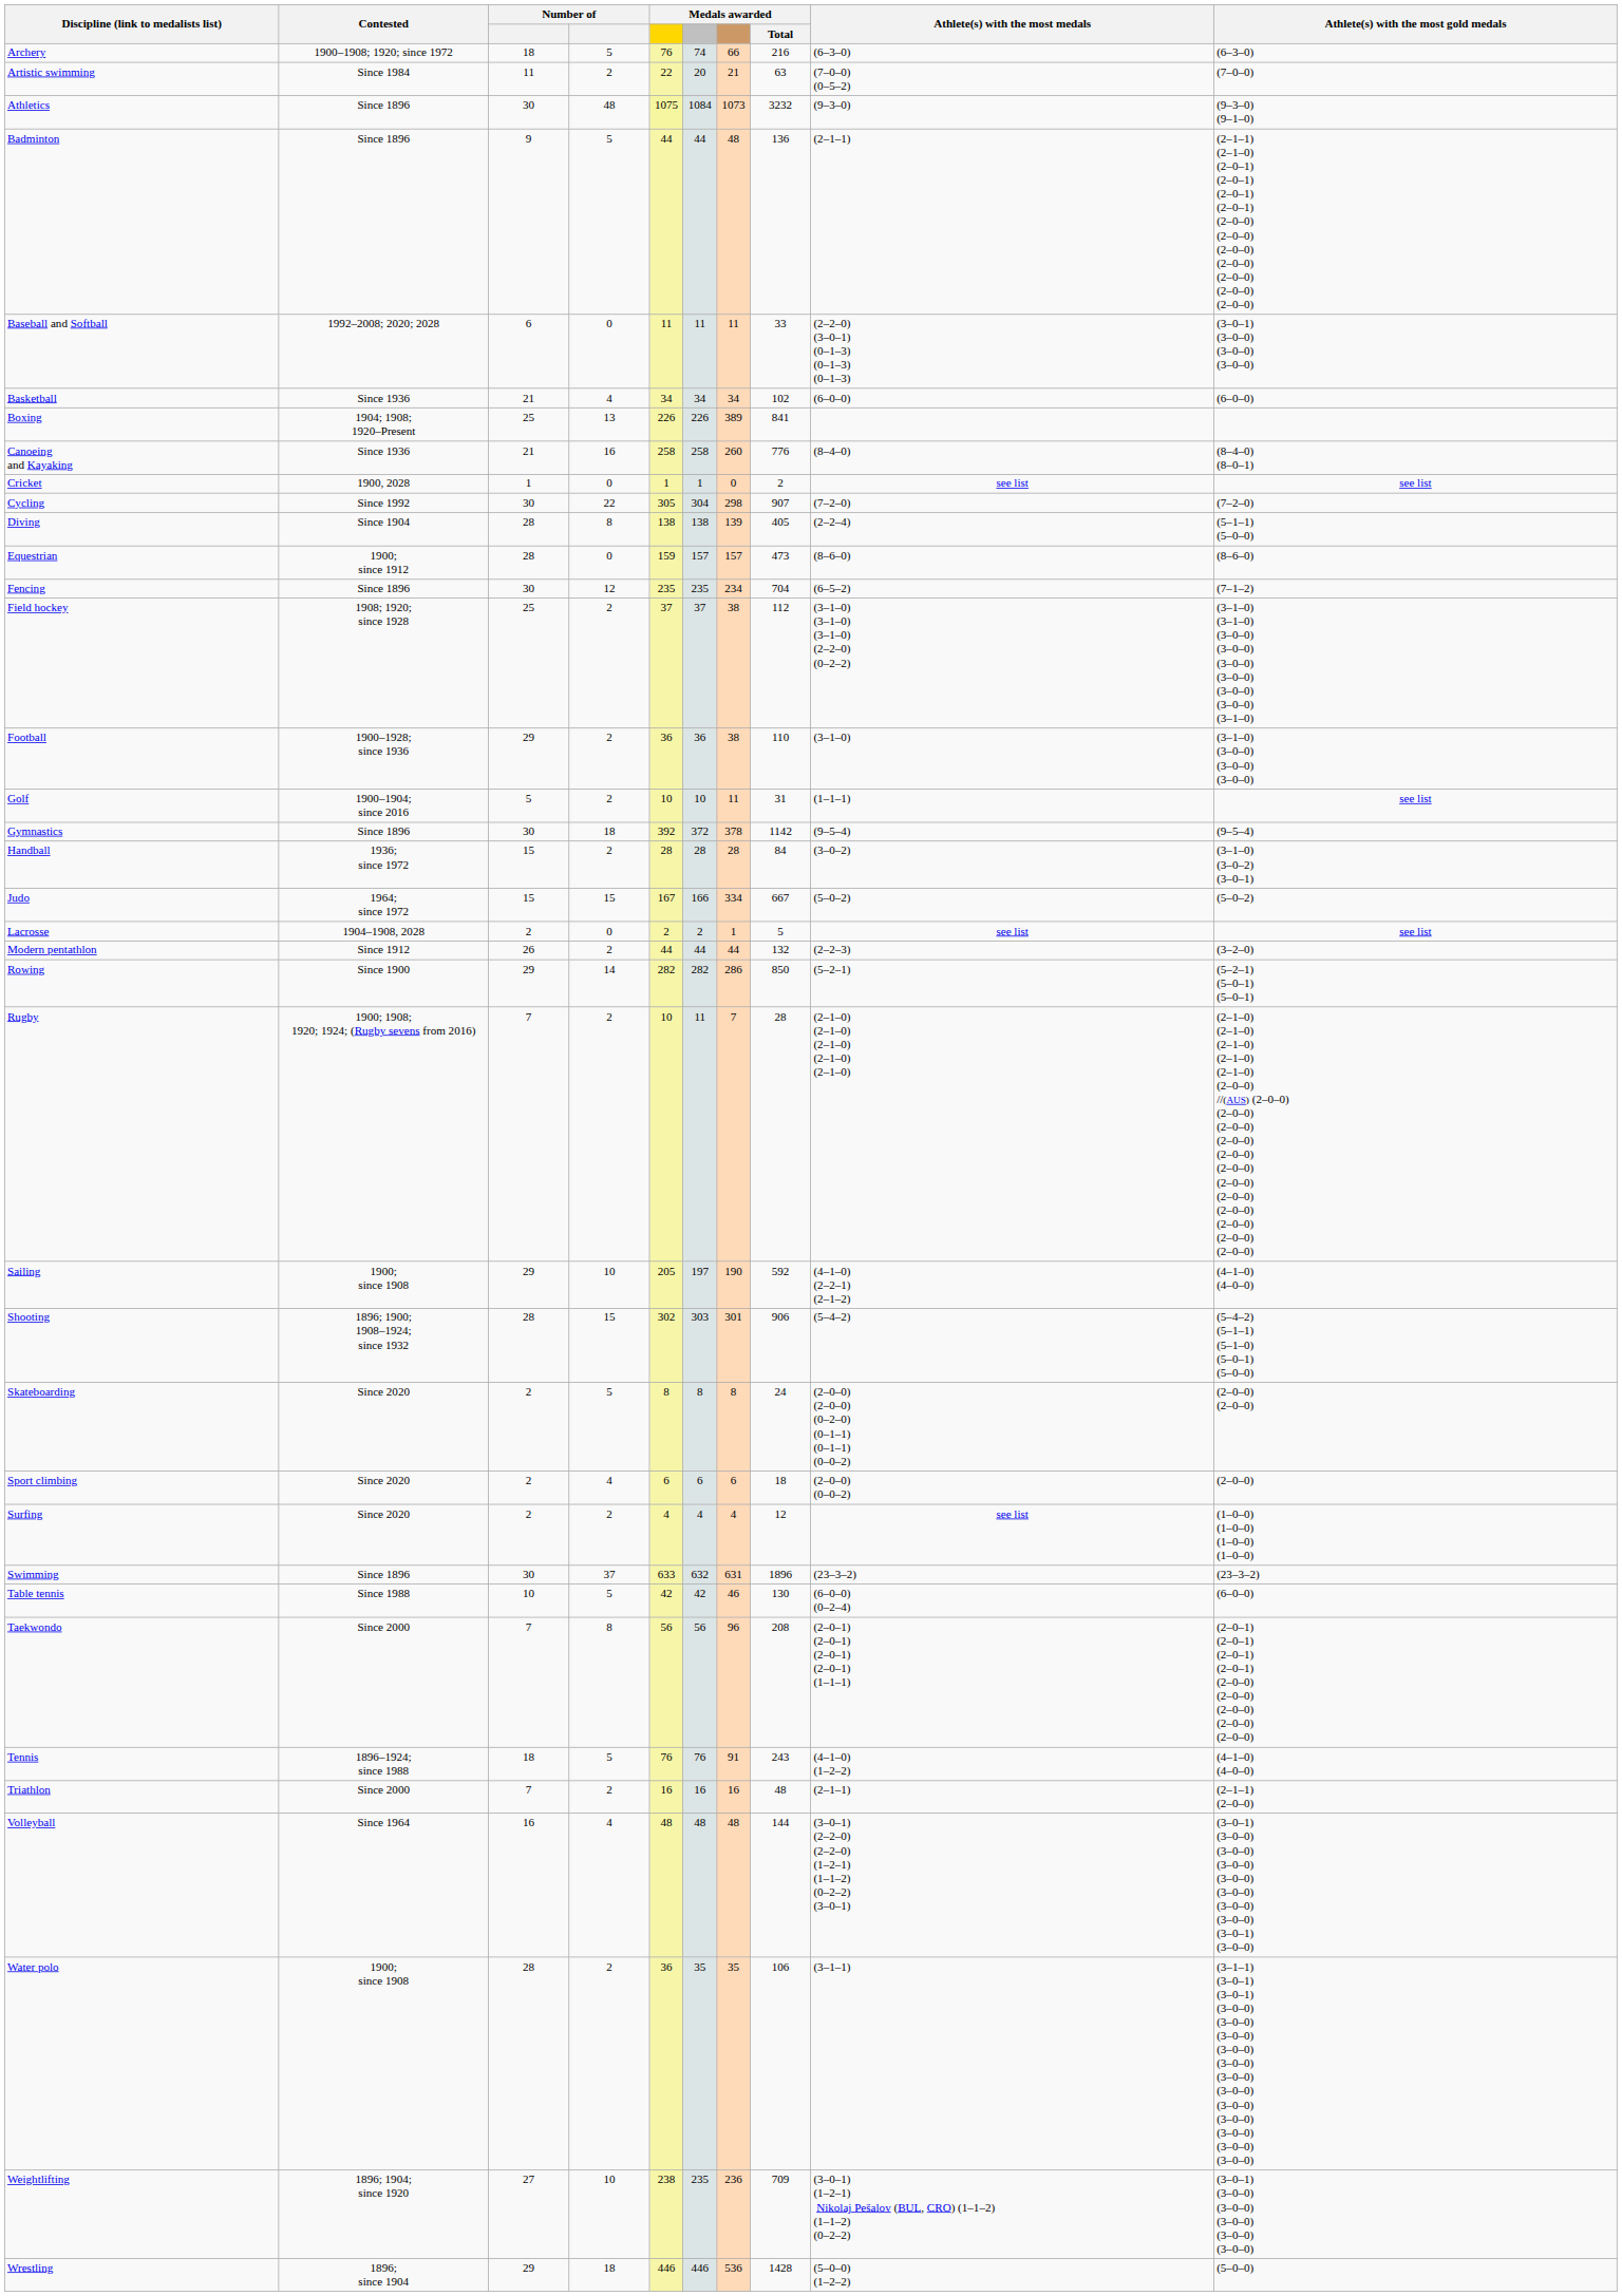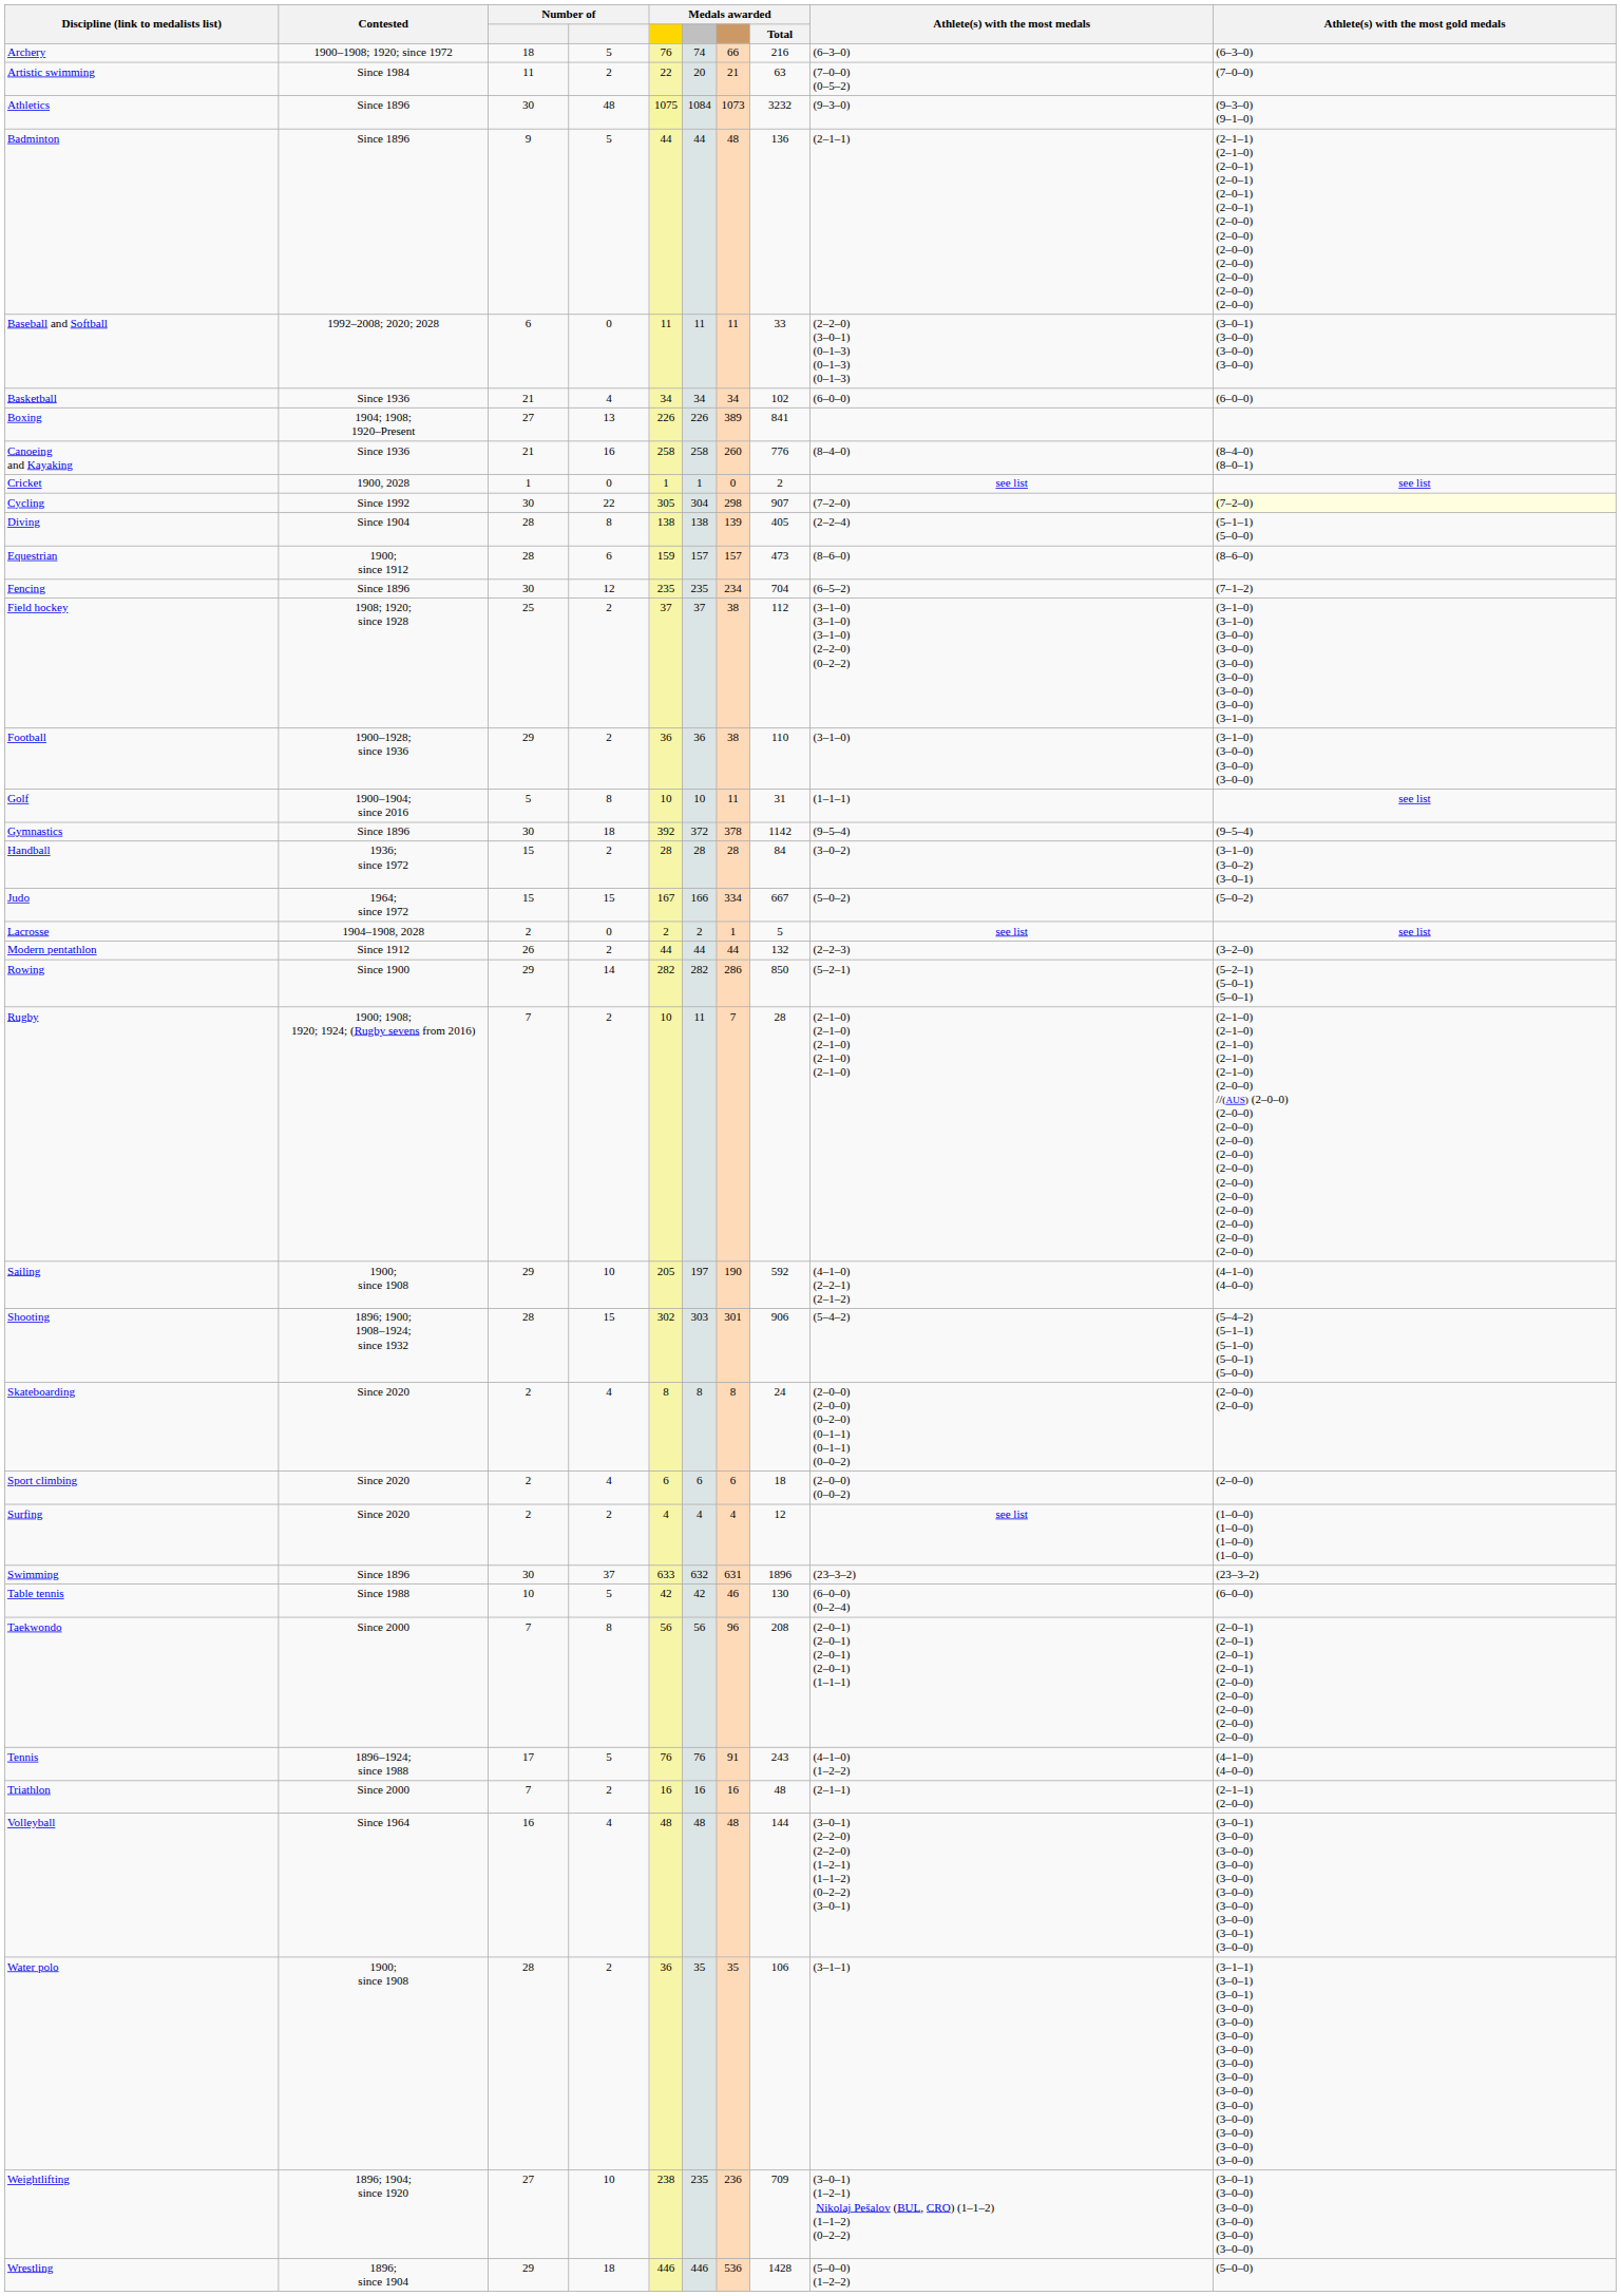Boxing | column 3: 25 -> 27
Cycling | Athlete(s) with the most gold medals: no background -> lightyellow background
Equestrian | column 4: 0 -> 6
Golf | column 4: 2 -> 8
Skateboarding | column 4: 5 -> 4
Tennis | column 3: 18 -> 17
